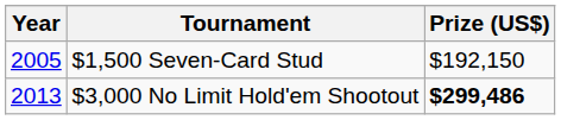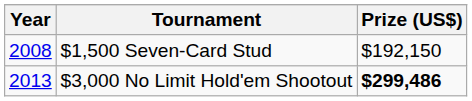$1,500 Seven-Card Stud | Year: 2005 -> 2008
